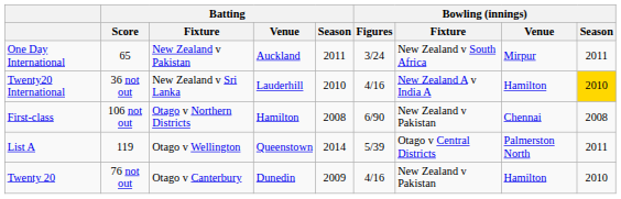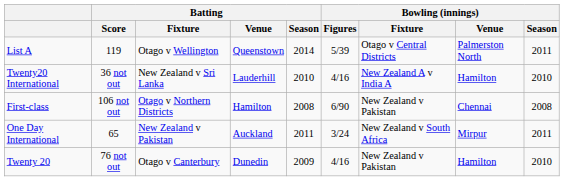rows swapped: One Day International <-> List A
Twenty20 International | Bowling (innings) / Season: gold background -> no background
